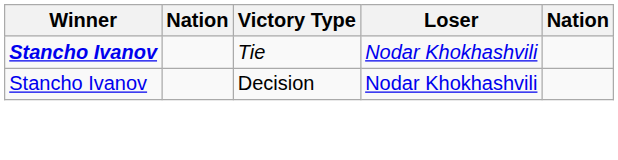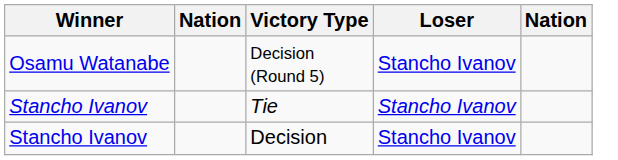+ row: Osamu Watanabe | Decision (Round 5) | Stancho Ivanov
Tie | Winner: bold -> normal
Tie | Loser: Nodar Khokhashvili -> Stancho Ivanov
Decision | Loser: Nodar Khokhashvili -> Stancho Ivanov
